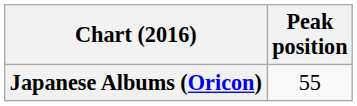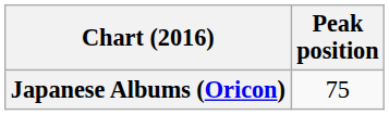Japanese Albums (Oricon) | Peak position: 55 -> 75
